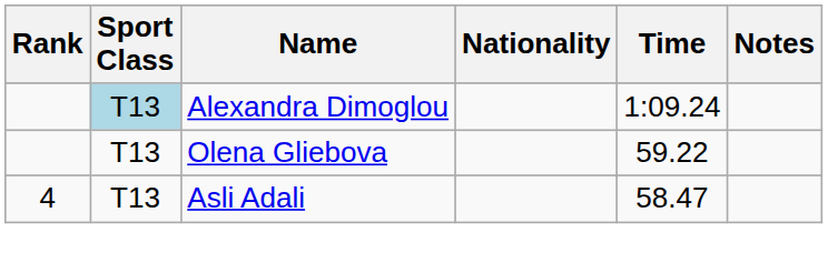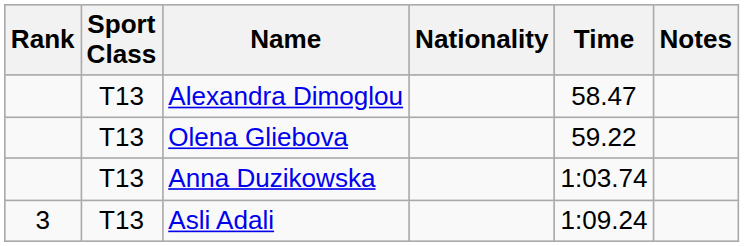Alexandra Dimoglou | Sport Class: lightblue background -> no background
Alexandra Dimoglou | Time: 1:09.24 -> 58.47
+ row: T13 | Anna Duzikowska | 1:03.74
Asli Adali | Rank: 4 -> 3
Asli Adali | Time: 58.47 -> 1:09.24
